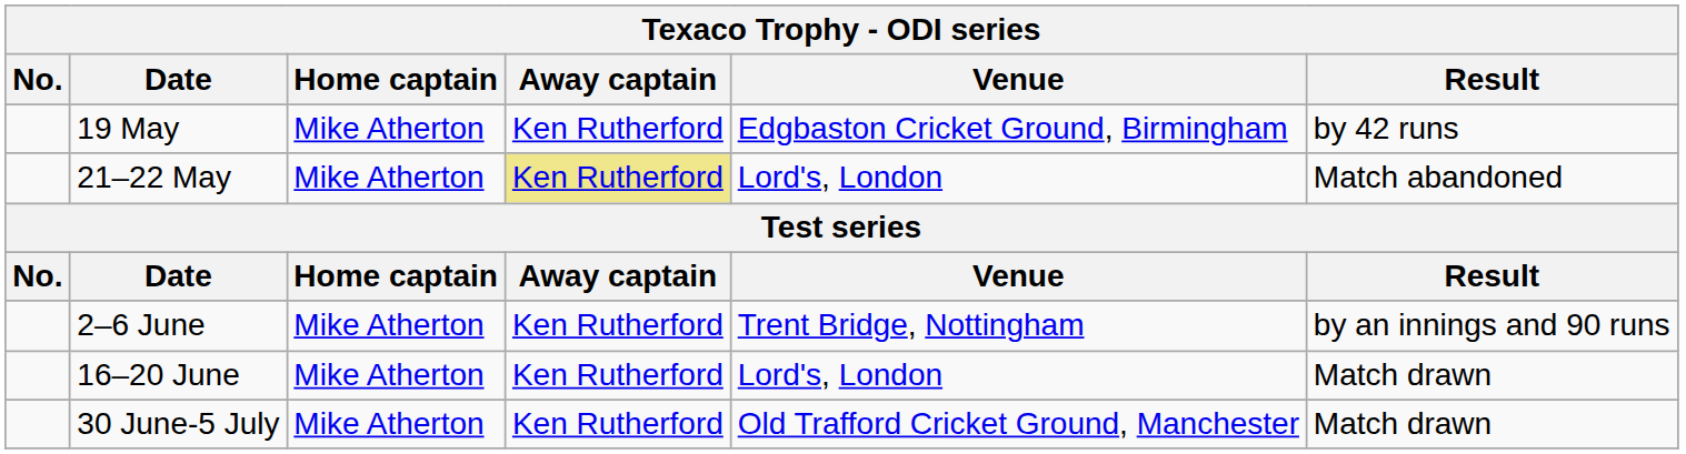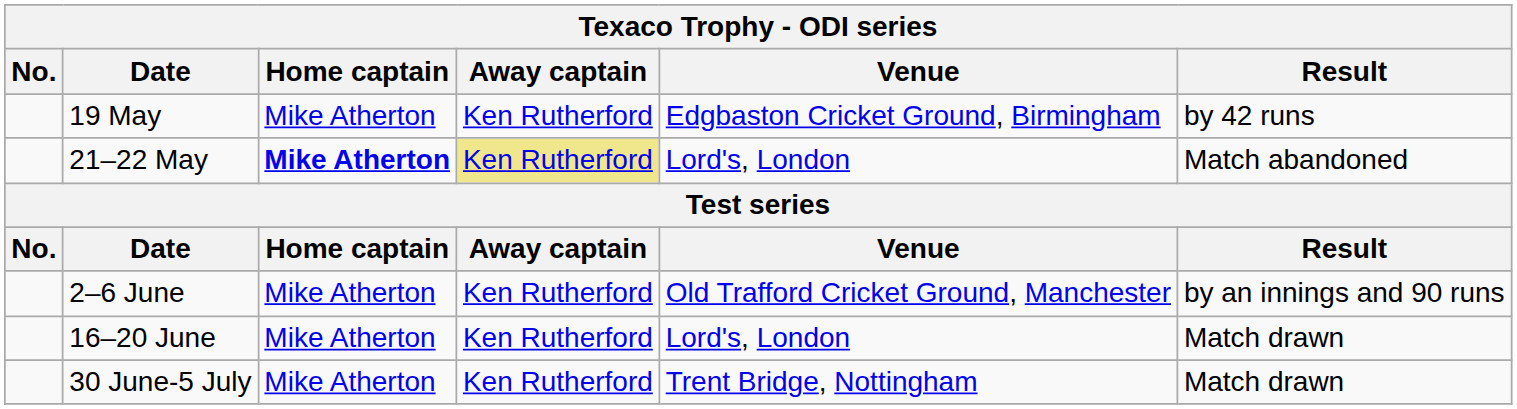21–22 May | Home captain: normal -> bold
2–6 June | Venue: Trent Bridge, Nottingham -> Old Trafford Cricket Ground, Manchester
30 June-5 July | Venue: Old Trafford Cricket Ground, Manchester -> Trent Bridge, Nottingham
